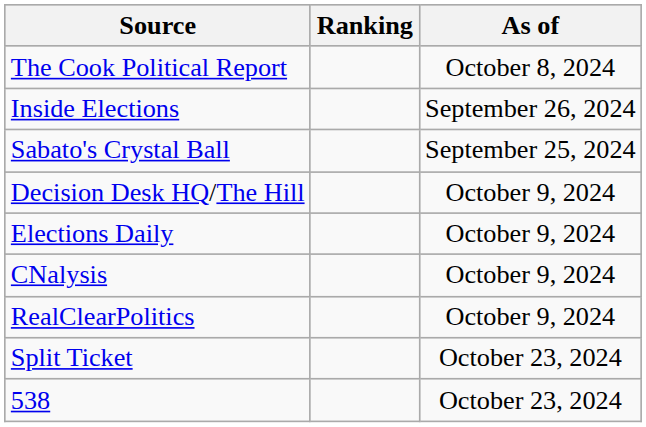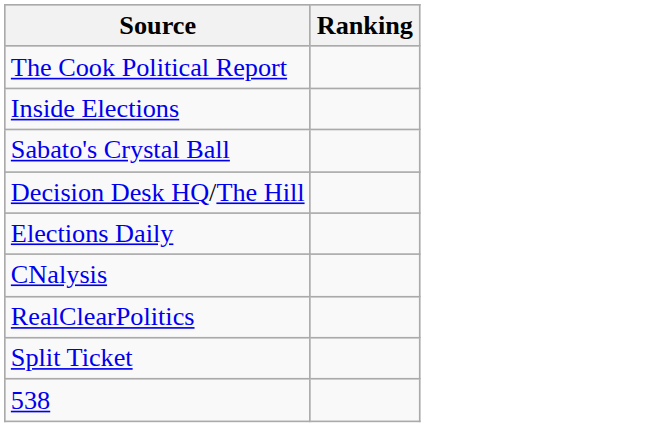- column: As of | October 8, 2024 | September 26, 2024 | September 25, 2024 | October 9, 2024 | October 9, 2024 | October 9, 2024 | October 9, 2024 | October 23, 2024 | October 23, 2024
